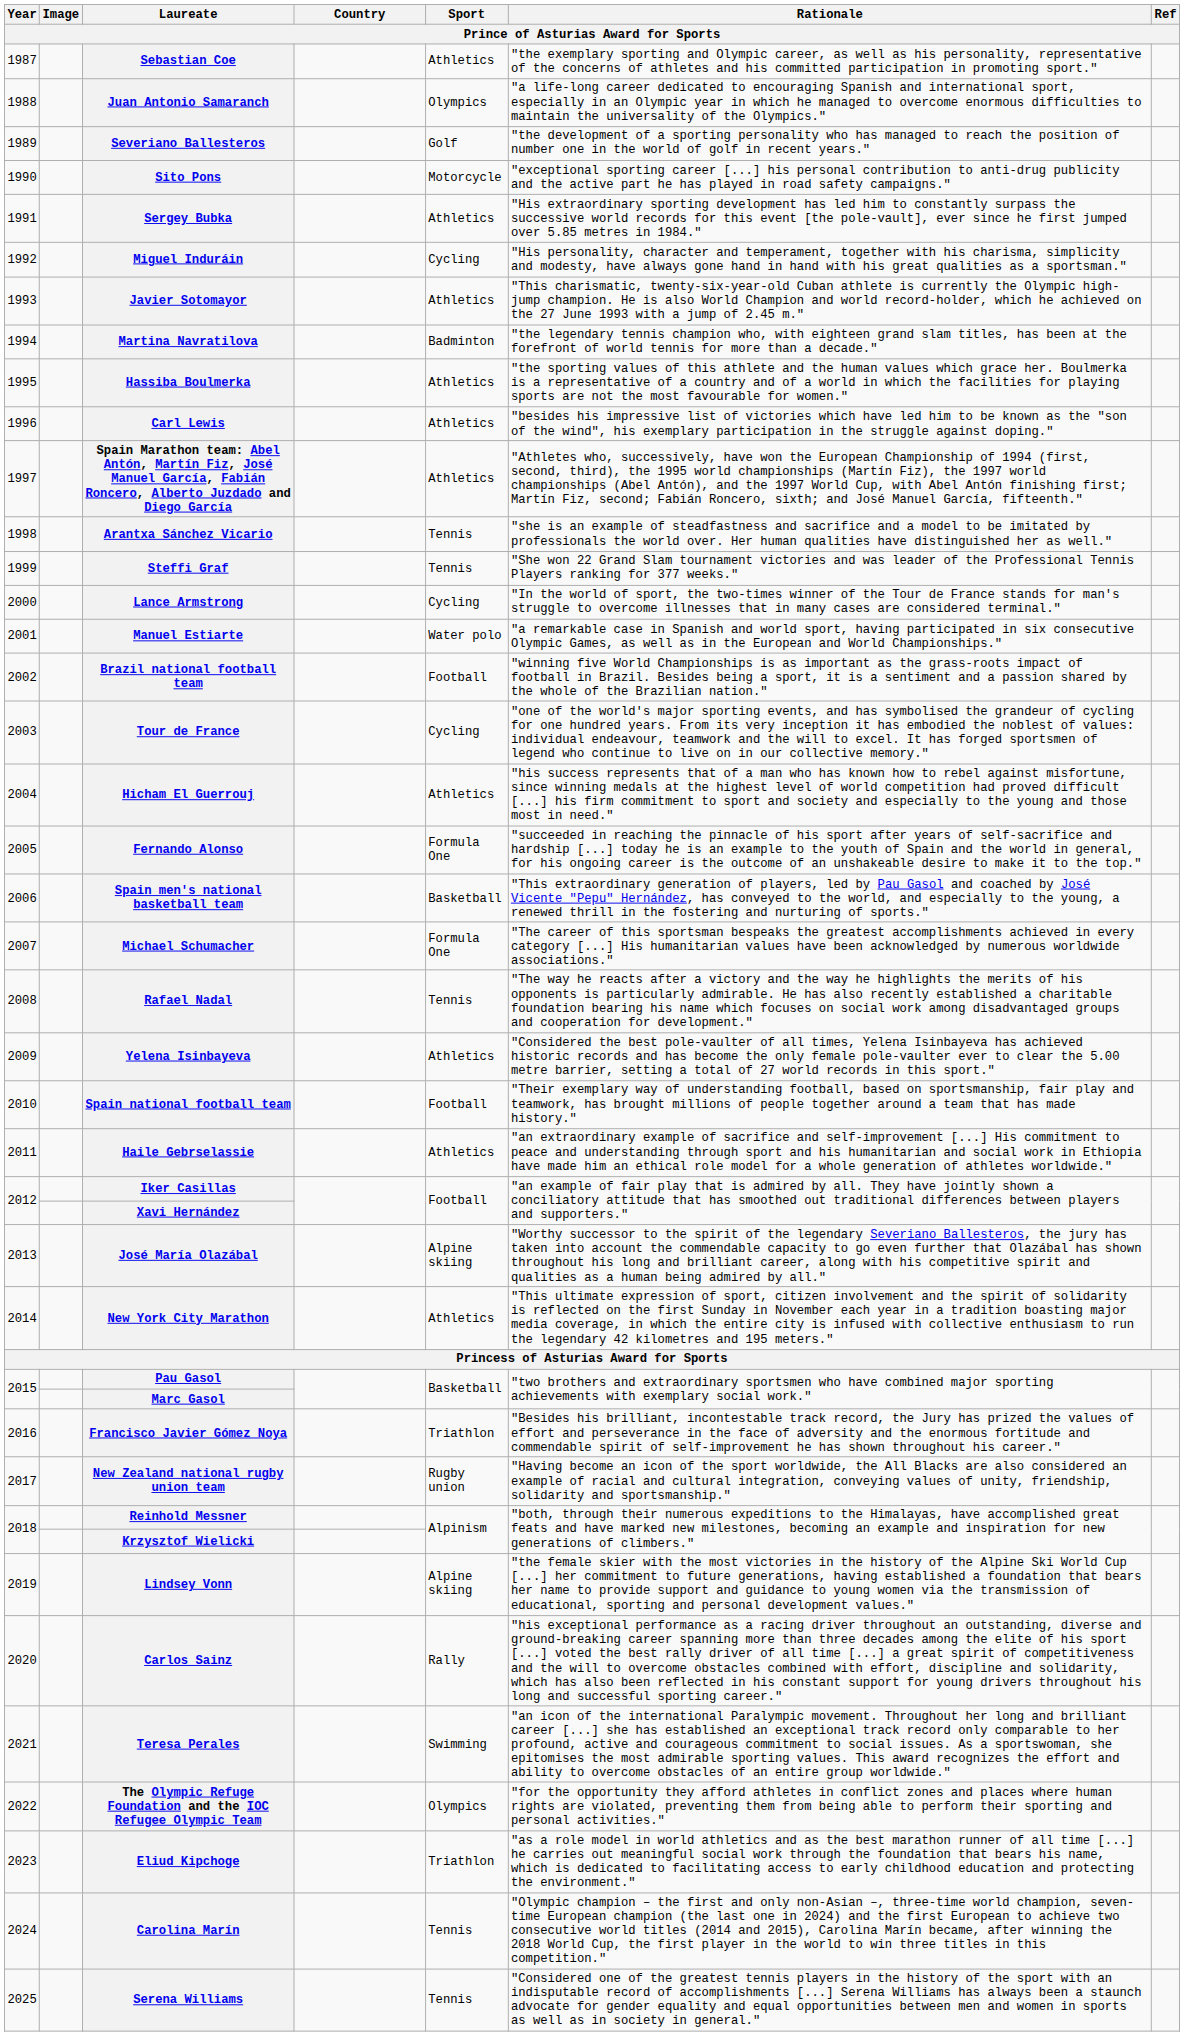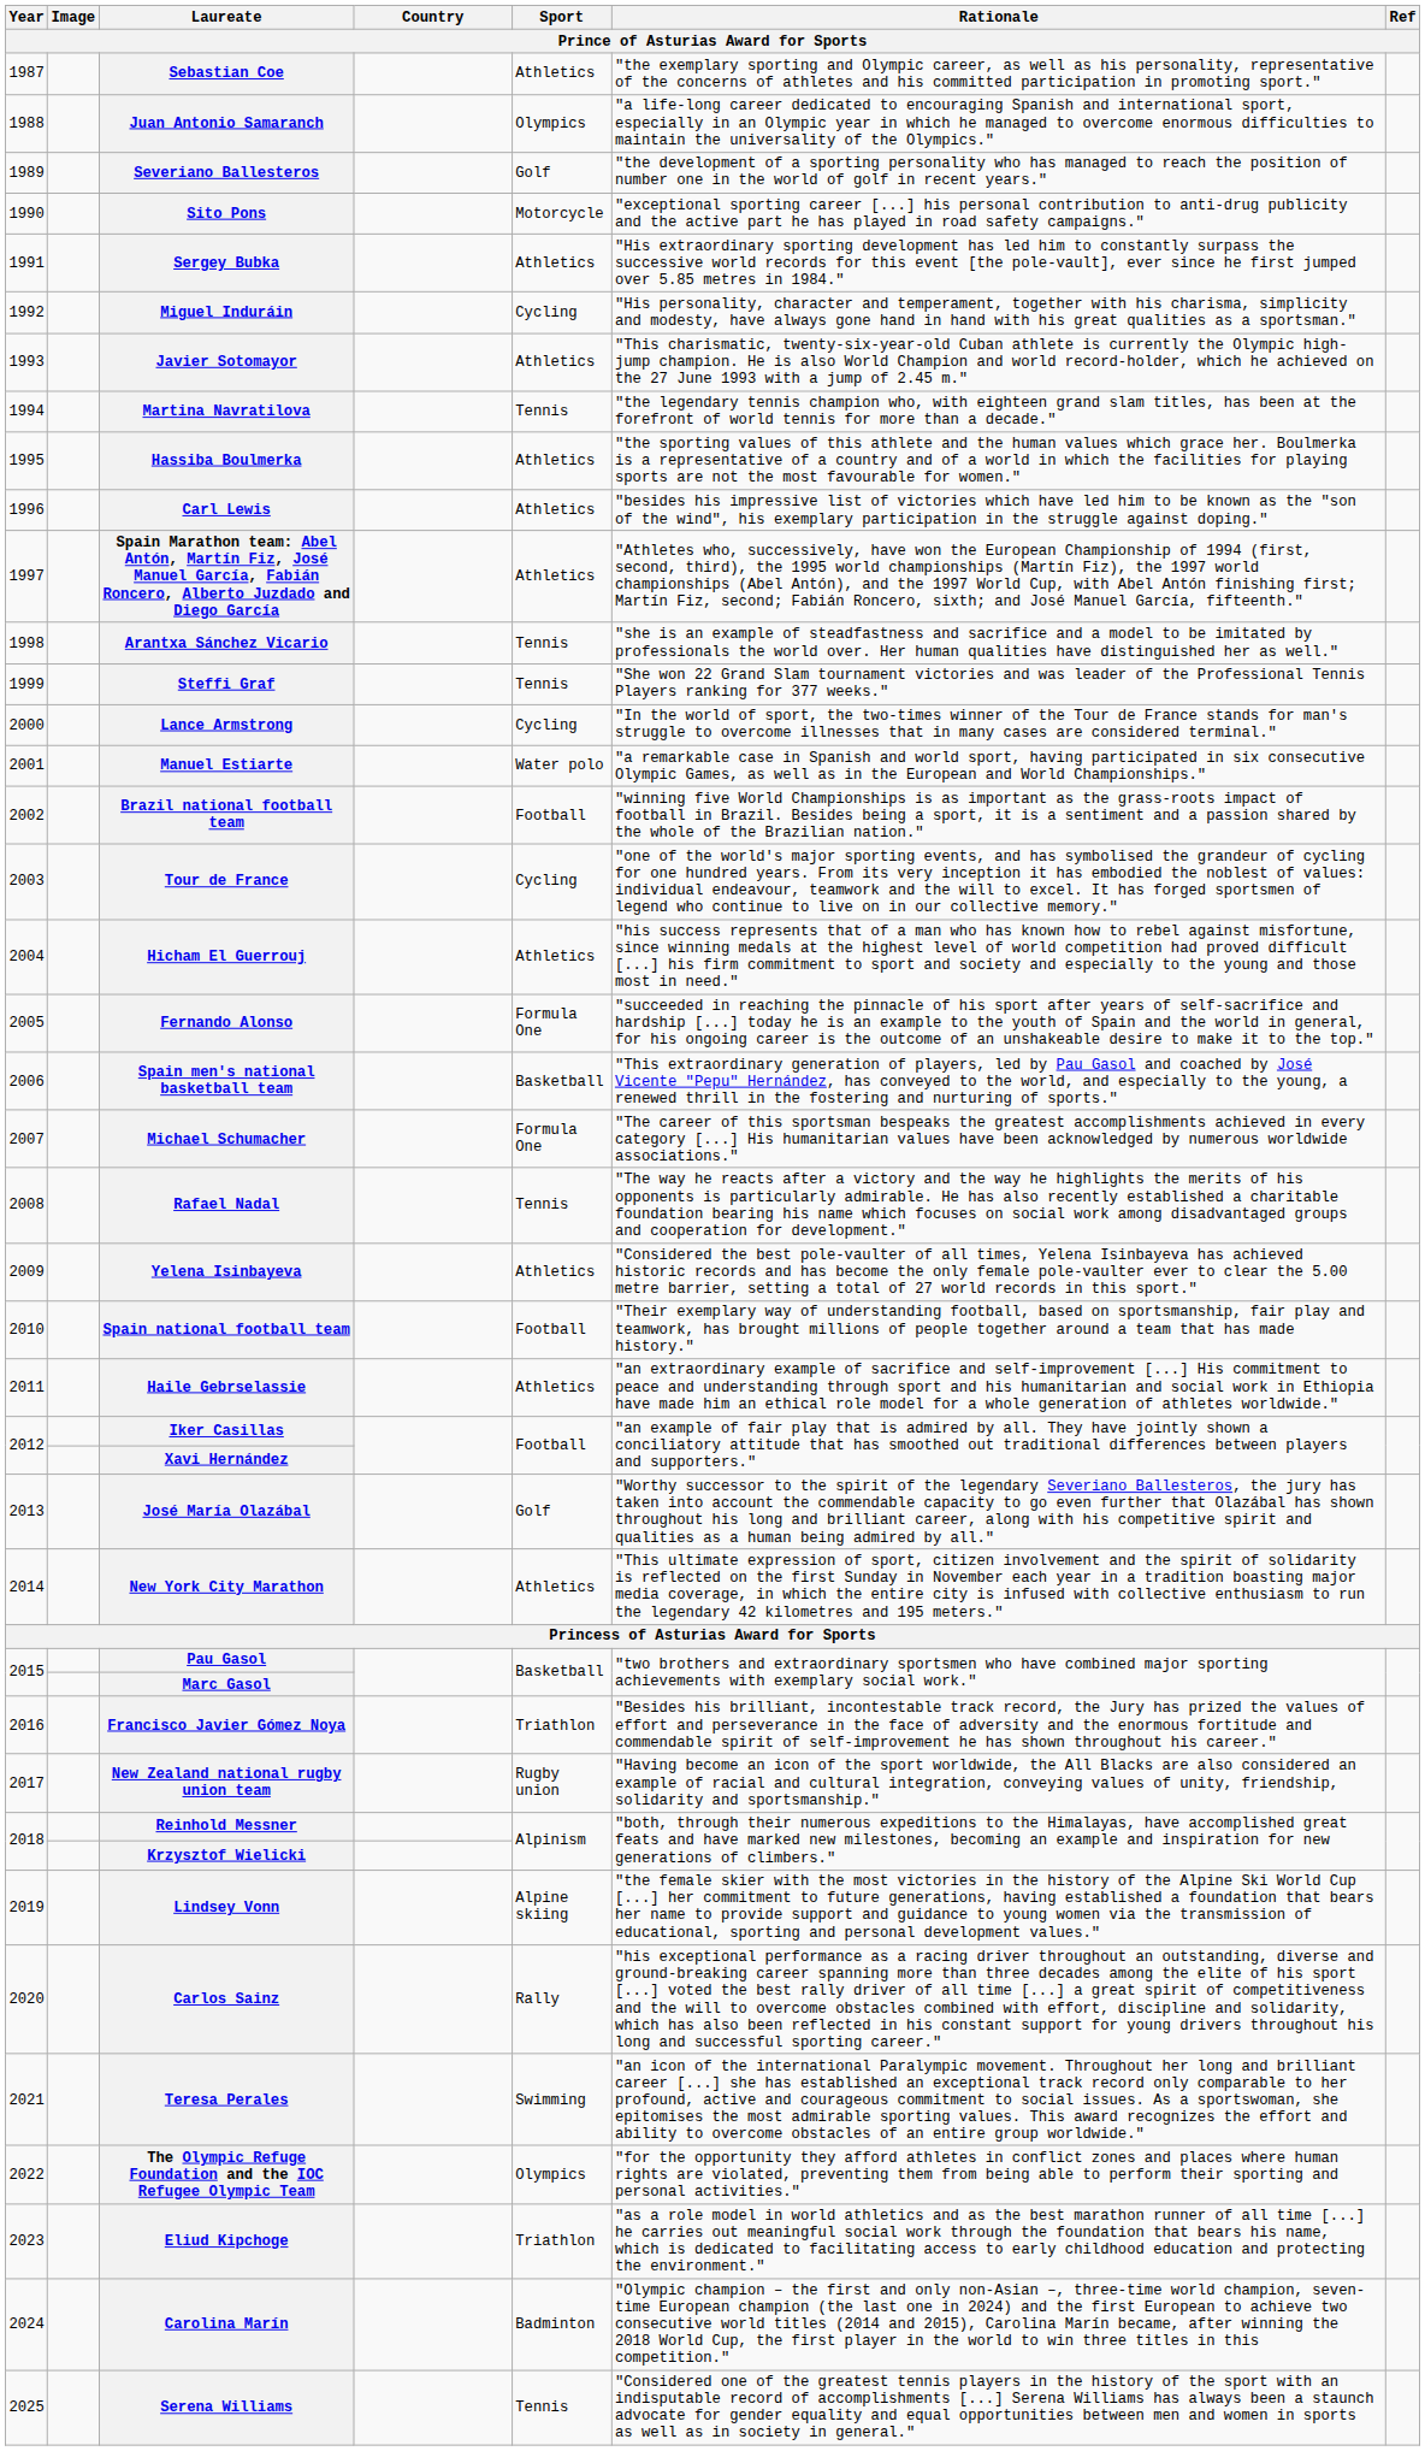Martina Navratilova | Sport: Badminton -> Tennis
José María Olazábal | Sport: Alpine skiing -> Golf
Carolina Marín | Sport: Tennis -> Badminton
